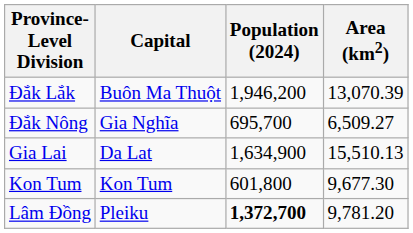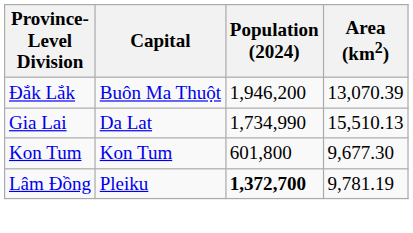- row: Đắk Nông | Gia Nghĩa | 695,700 | 6,509.27
Gia Lai | Population (2024): 1,634,900 -> 1,734,990
Lâm Đồng | Area (km2): 9,781.20 -> 9,781.19
